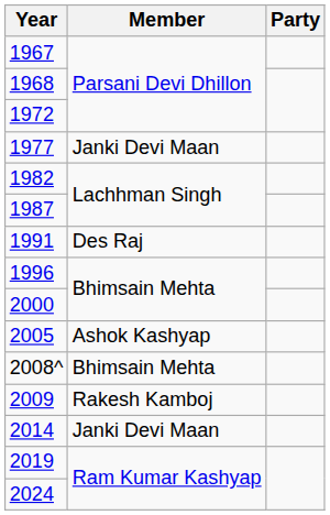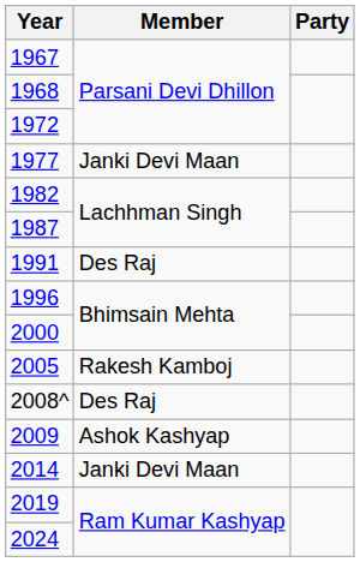2005 | Member: Ashok Kashyap -> Rakesh Kamboj
2008^ | Member: Bhimsain Mehta -> Des Raj
2009 | Member: Rakesh Kamboj -> Ashok Kashyap
